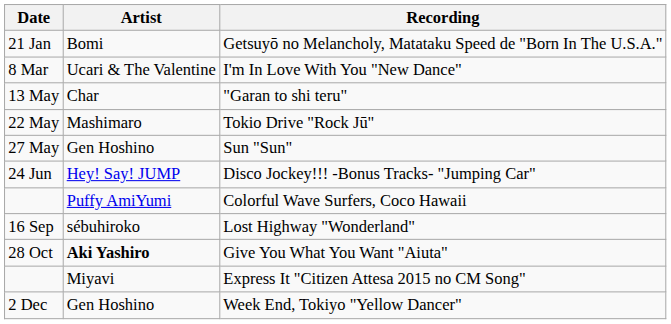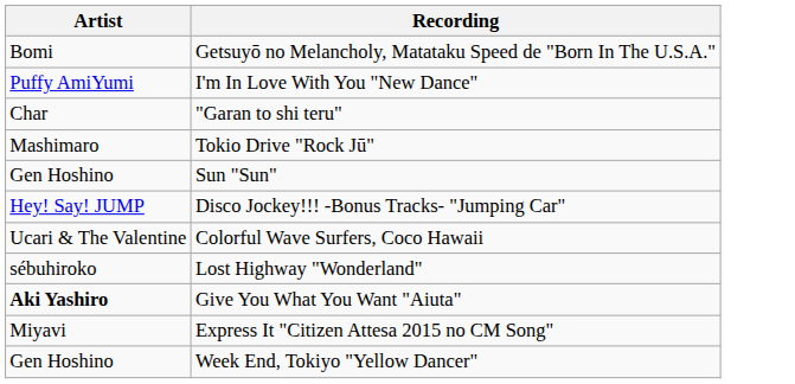- column: Date | 21 Jan | 8 Mar | 13 May | 22 May | 27 May | 24 Jun | 16 Sep | 28 Oct | 2 Dec
I'm In Love With You "New Dance" | Artist: Ucari & The Valentine -> Puffy AmiYumi
Colorful Wave Surfers, Coco Hawaii | Artist: Puffy AmiYumi -> Ucari & The Valentine
